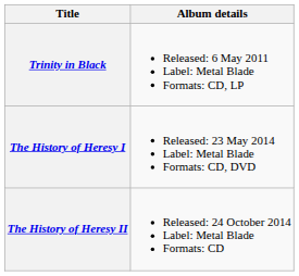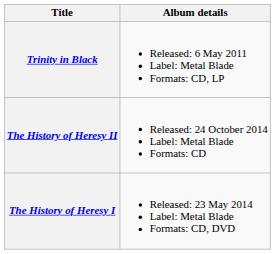rows swapped: The History of Heresy I <-> The History of Heresy II
